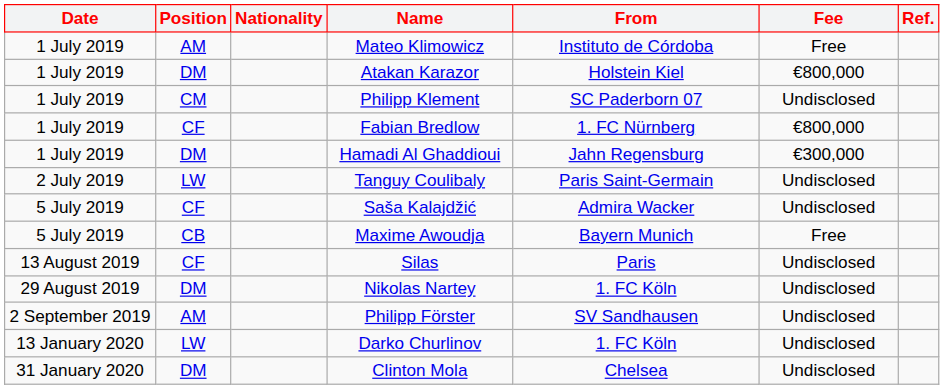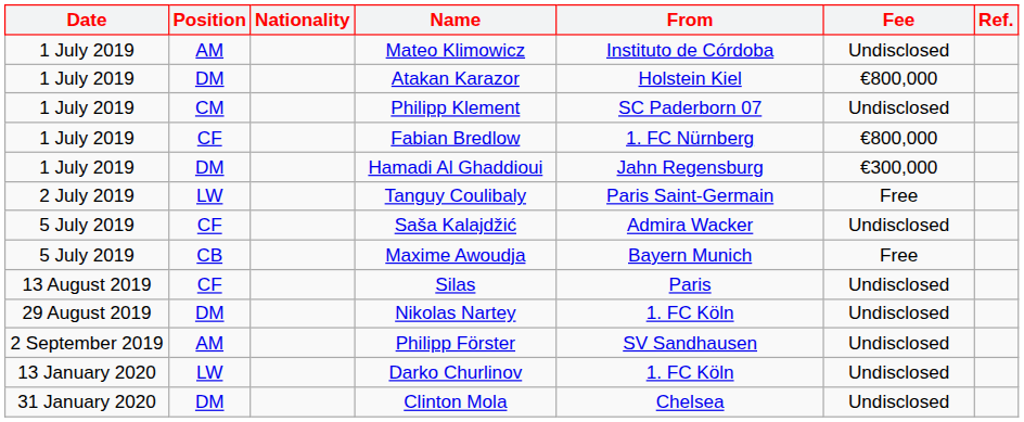Mateo Klimowicz | Fee: Free -> Undisclosed
Tanguy Coulibaly | Fee: Undisclosed -> Free
